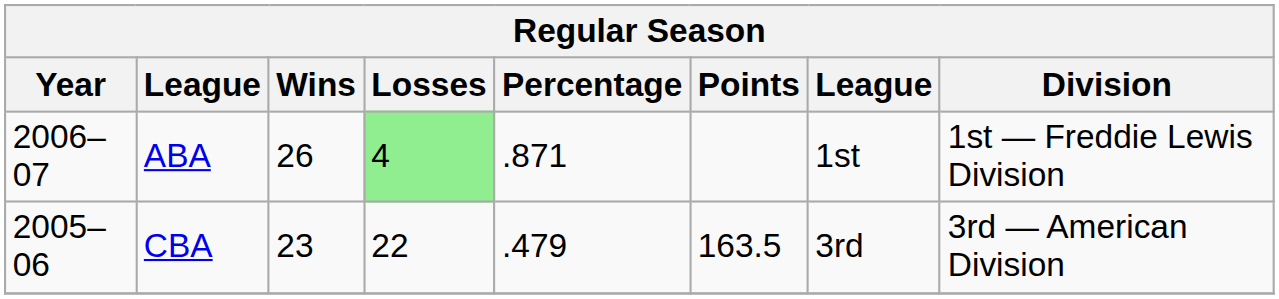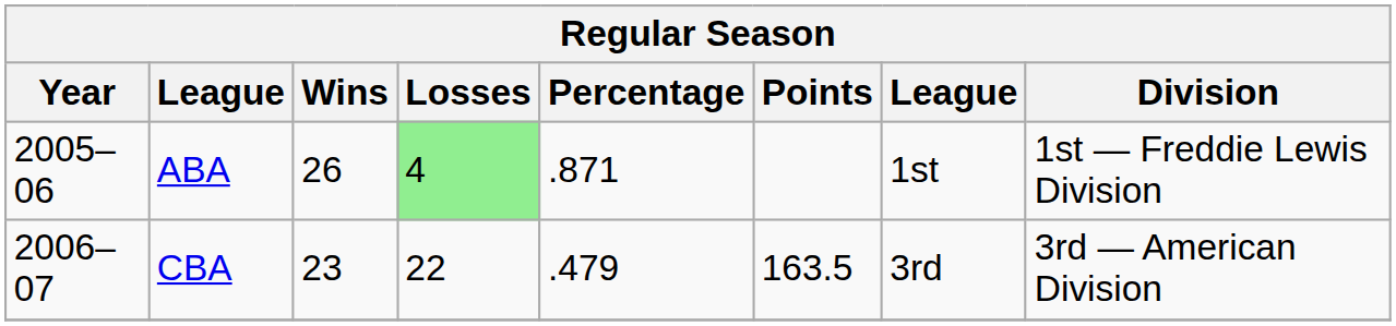ABA | Year: 2006–07 -> 2005–06
CBA | Year: 2005–06 -> 2006–07
